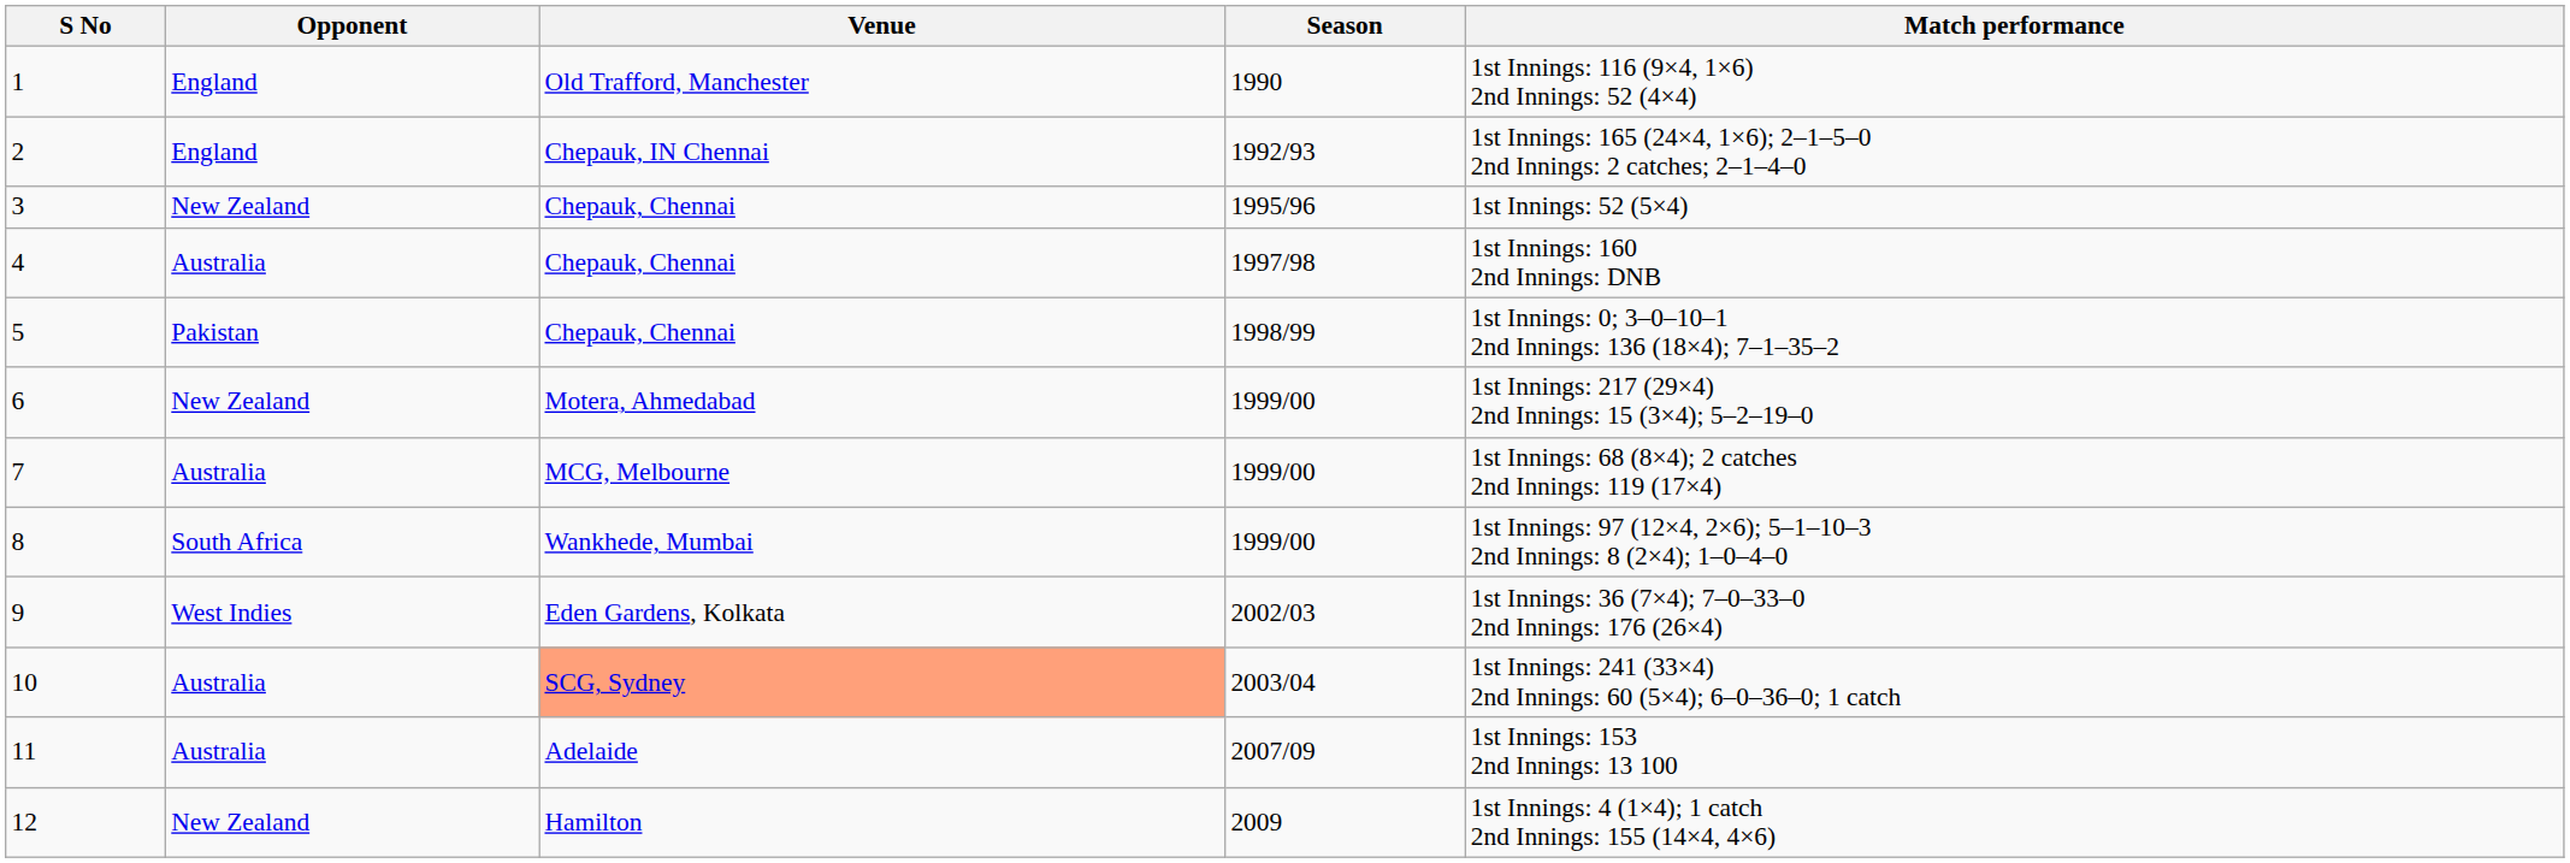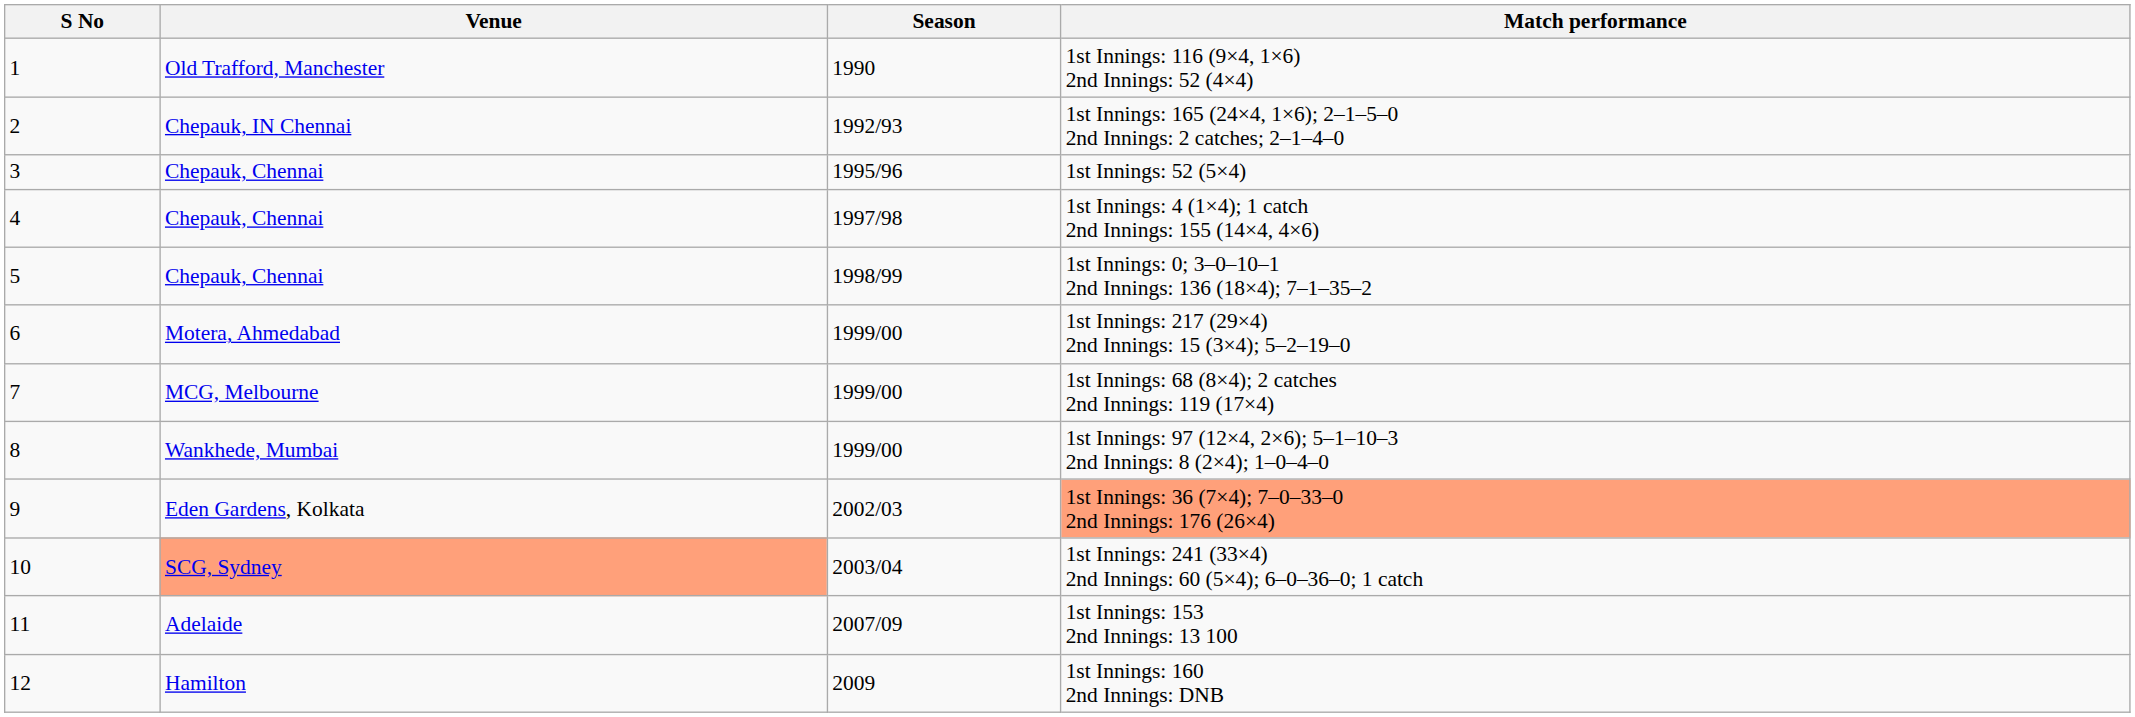- column: Opponent | England | England | New Zealand | Australia | Pakistan | New Zealand | Australia | South Africa | West Indies | Australia | Australia | New Zealand
4 | Match performance: 1st Innings: 160 2nd Innings: DNB -> 1st Innings: 4 (1×4); 1 catch 2nd Innings: 155 (14×4, 4×6)
9 | Match performance: no background -> lightsalmon background
12 | Match performance: 1st Innings: 4 (1×4); 1 catch 2nd Innings: 155 (14×4, 4×6) -> 1st Innings: 160 2nd Innings: DNB
